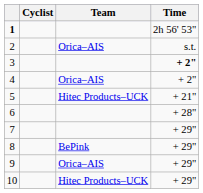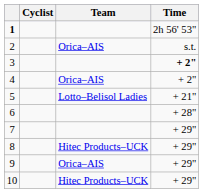5 | Team: Hitec Products–UCK -> Lotto–Belisol Ladies
8 | Team: BePink -> Hitec Products–UCK
